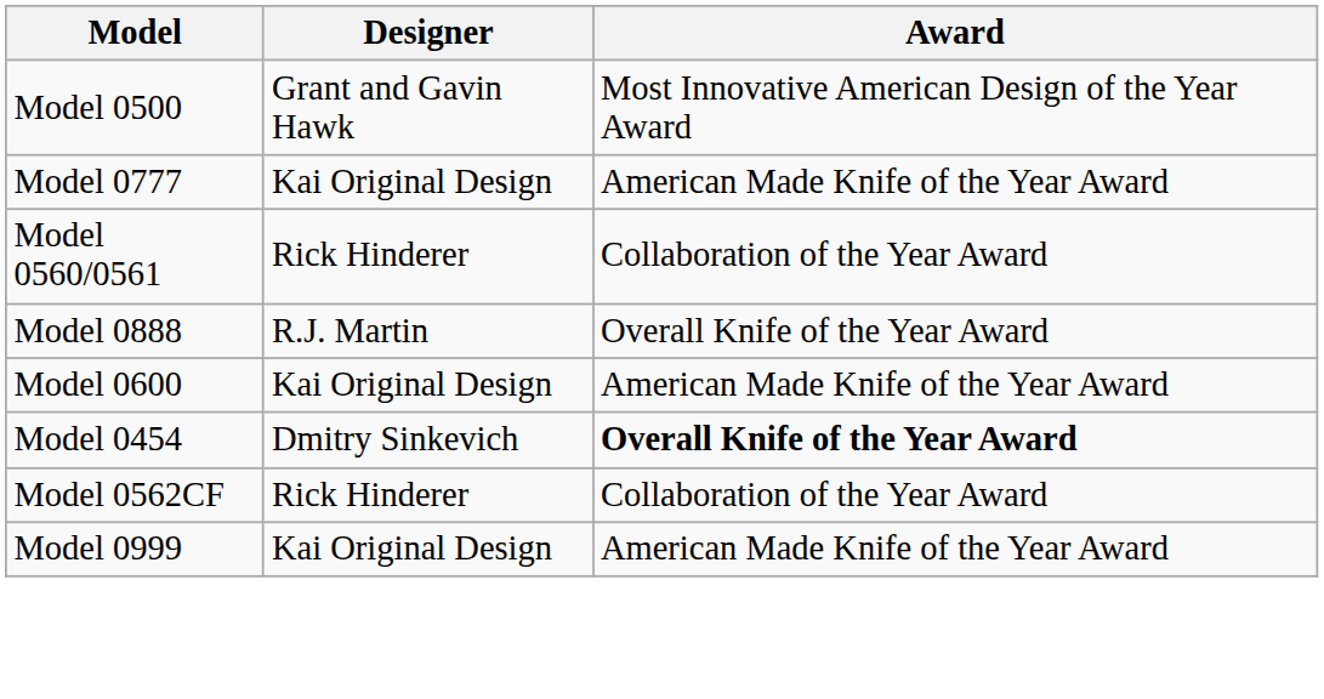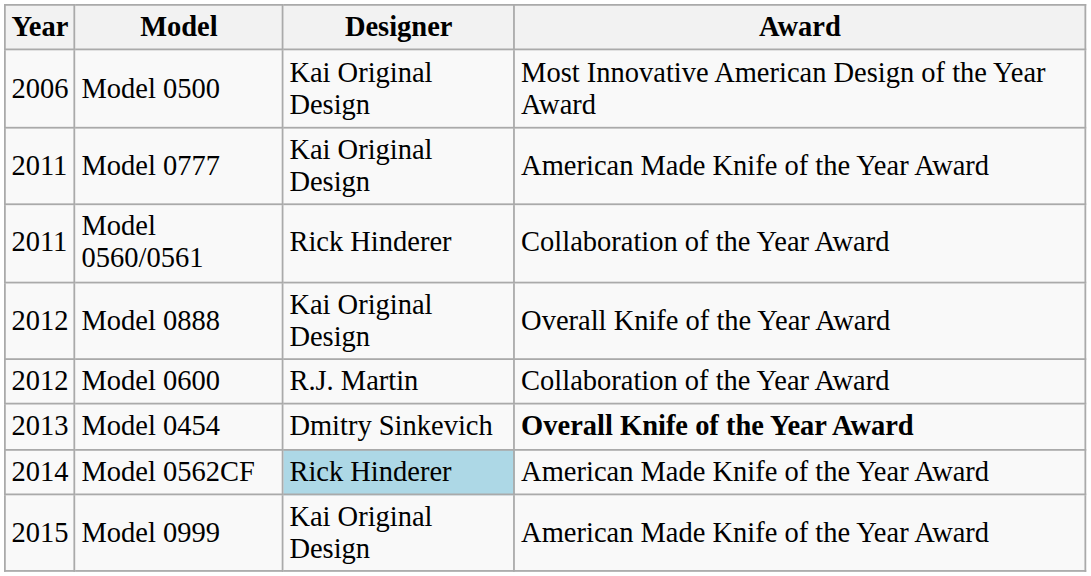+ column: Year | 2006 | 2011 | 2011 | 2012 | 2012 | 2013 | 2014 | 2015
Model 0500 | Designer: Grant and Gavin Hawk -> Kai Original Design
Model 0888 | Designer: R.J. Martin -> Kai Original Design
Model 0600 | Designer: Kai Original Design -> R.J. Martin
Model 0600 | Award: American Made Knife of the Year Award -> Collaboration of the Year Award
Model 0562CF | Designer: no background -> lightblue background
Model 0562CF | Award: Collaboration of the Year Award -> American Made Knife of the Year Award
